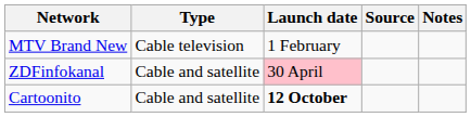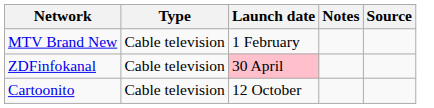columns swapped: Notes <-> Source
ZDFinfokanal | Type: Cable and satellite -> Cable television
Cartoonito | Type: Cable and satellite -> Cable television
Cartoonito | Launch date: bold -> normal
